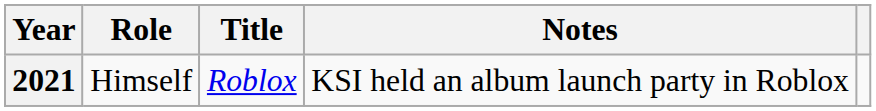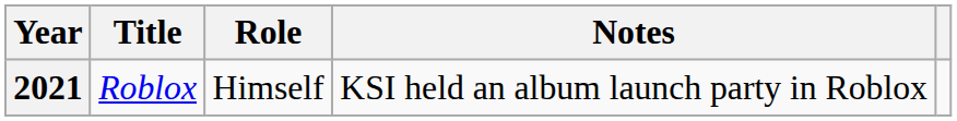columns swapped: Title <-> Role
